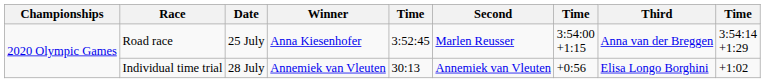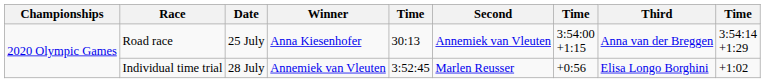Road race | column 5: 3:52:45 -> 30:13
Road race | Second: Marlen Reusser -> Annemiek van Vleuten
Individual time trial | column 5: 30:13 -> 3:52:45
Individual time trial | Second: Annemiek van Vleuten -> Marlen Reusser
